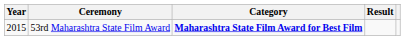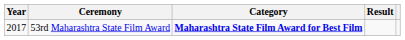53rd Maharashtra State Film Award | Year: 2015 -> 2017
